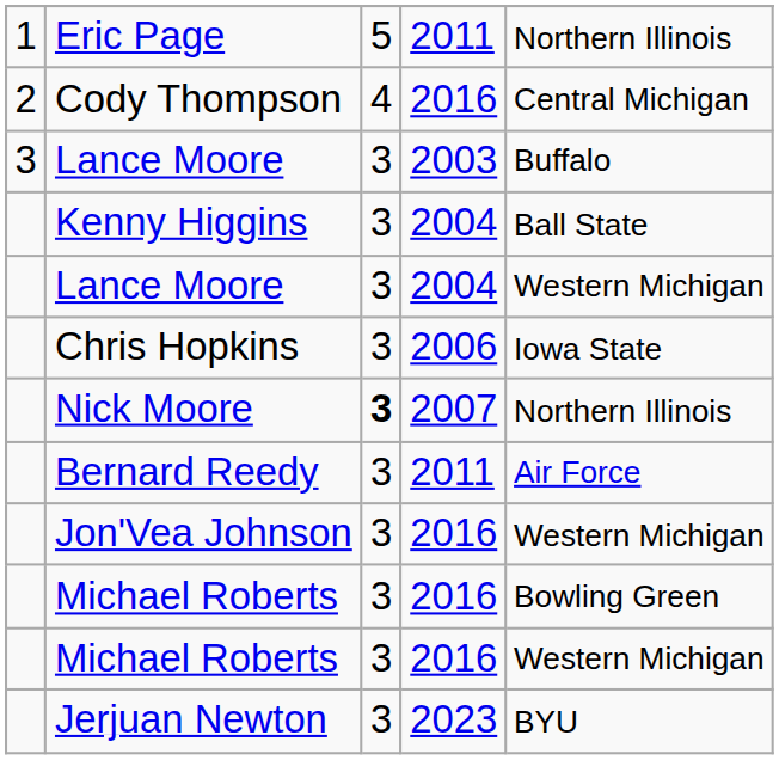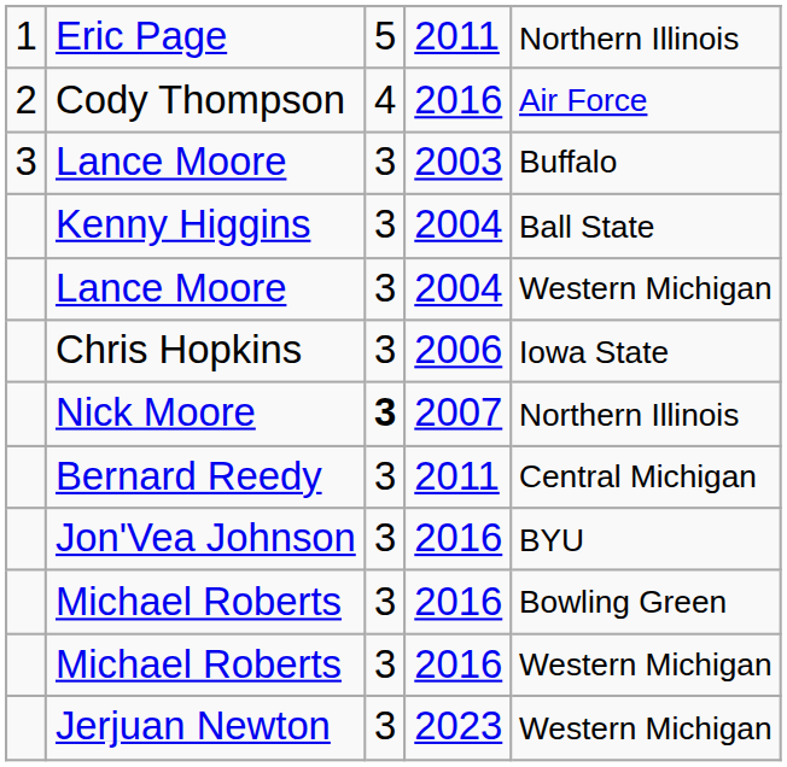Cody Thompson | column 5: Central Michigan -> Air Force
Bernard Reedy | column 5: Air Force -> Central Michigan
Jon'Vea Johnson | column 5: Western Michigan -> BYU
Jerjuan Newton | column 5: BYU -> Western Michigan
